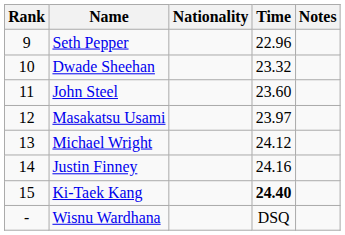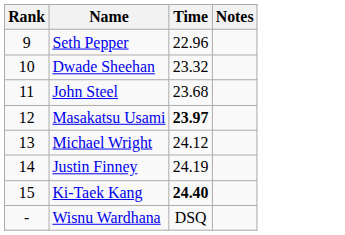- column: Nationality
John Steel | Time: 23.60 -> 23.68
Masakatsu Usami | Time: normal -> bold
Justin Finney | Time: 24.16 -> 24.19
